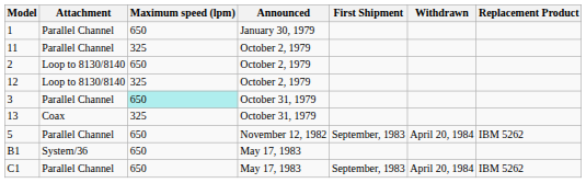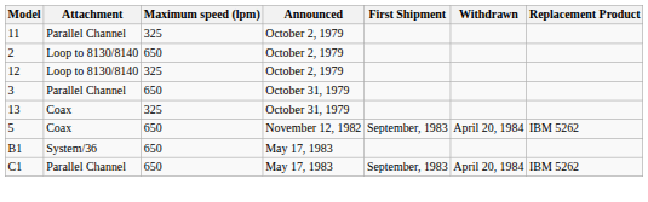- row: 1 | Parallel Channel | 650 | January 30, 1979
3 | Maximum speed (lpm): paleturquoise background -> no background
5 | Attachment: Parallel Channel -> Coax
